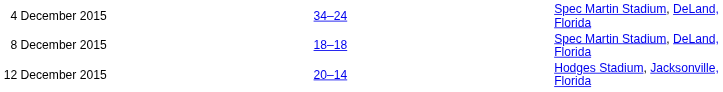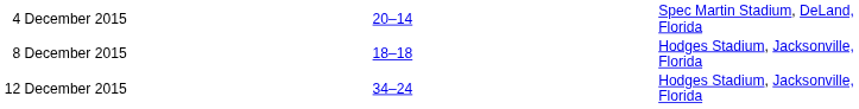4 December 2015 | column 3: 34–24 -> 20–14
8 December 2015 | column 5: Spec Martin Stadium, DeLand, Florida -> Hodges Stadium, Jacksonville, Florida
12 December 2015 | column 3: 20–14 -> 34–24
